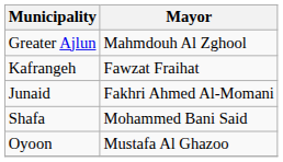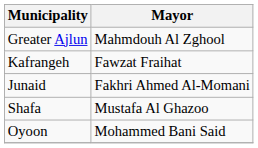Shafa | Mayor: Mohammed Bani Said -> Mustafa Al Ghazoo
Oyoon | Mayor: Mustafa Al Ghazoo -> Mohammed Bani Said
